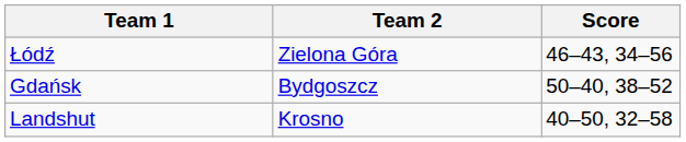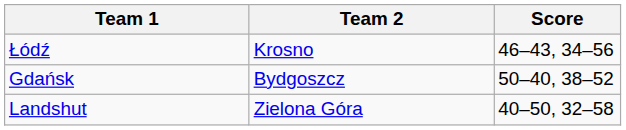Łódź | Team 2: Zielona Góra -> Krosno
Landshut | Team 2: Krosno -> Zielona Góra
